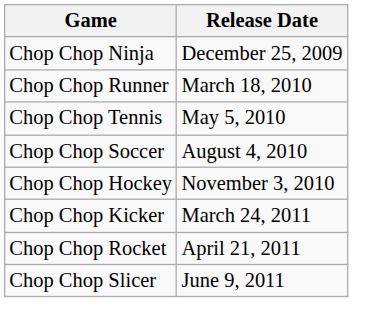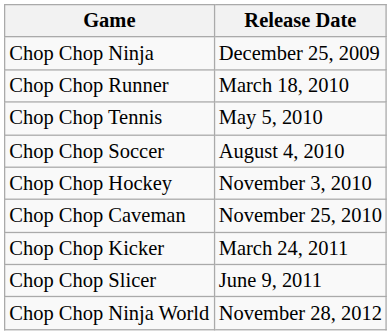+ row: Chop Chop Caveman | November 25, 2010
- row: Chop Chop Rocket | April 21, 2011
+ row: Chop Chop Ninja World | November 28, 2012
